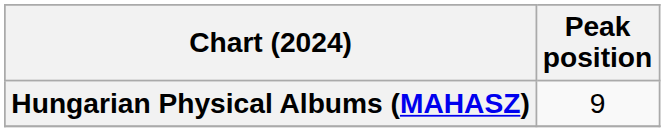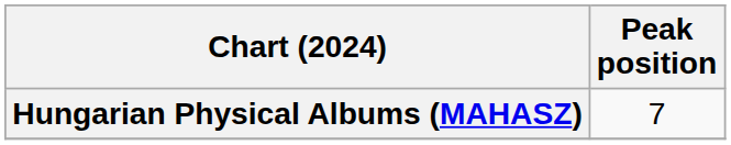Hungarian Physical Albums (MAHASZ) | Peak position: 9 -> 7
